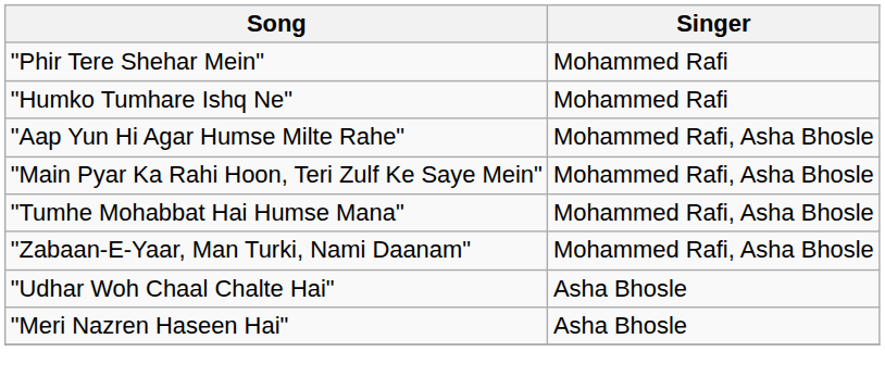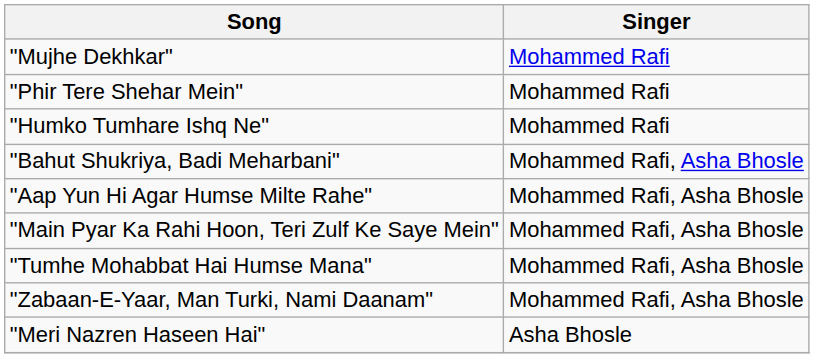+ row: "Mujhe Dekhkar" | Mohammed Rafi
+ row: "Bahut Shukriya, Badi Meharbani" | Mohammed Rafi, Asha Bhosle
- row: "Udhar Woh Chaal Chalte Hai" | Asha Bhosle
